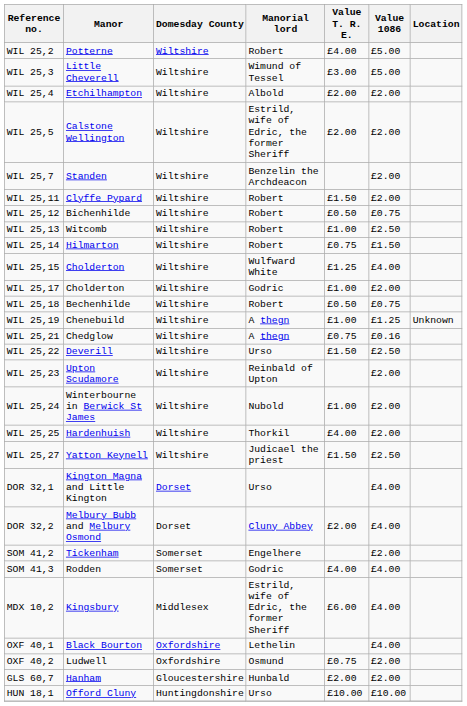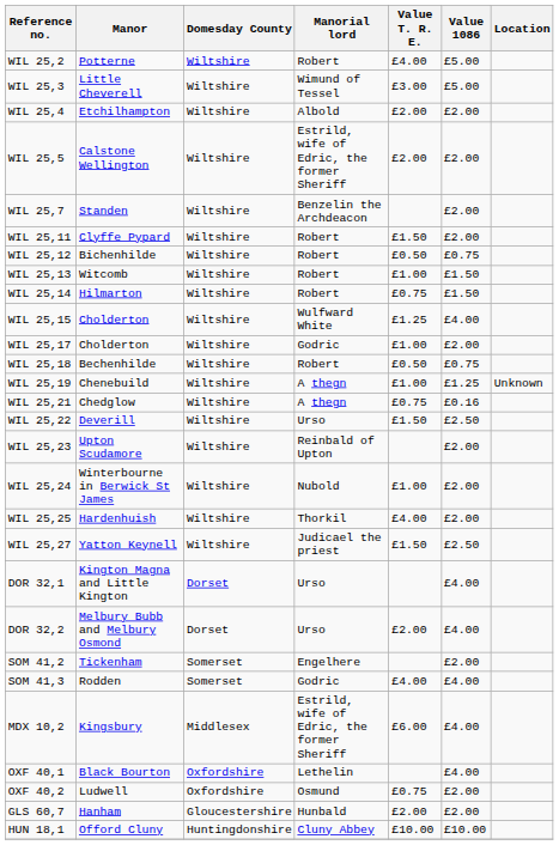WIL 25,13 | Value 1086: £2.50 -> £1.50
DOR 32,2 | Manorial lord: Cluny Abbey -> Urso
HUN 18,1 | Manorial lord: Urso -> Cluny Abbey
